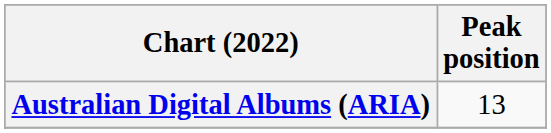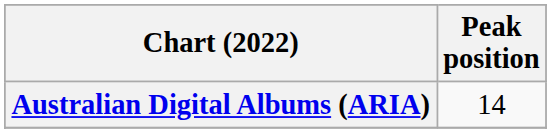Australian Digital Albums (ARIA) | Peak position: 13 -> 14
